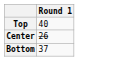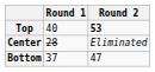+ column: Round 2 | 53 | Eliminated | 47
Center | Round 1: 26 -> 28
